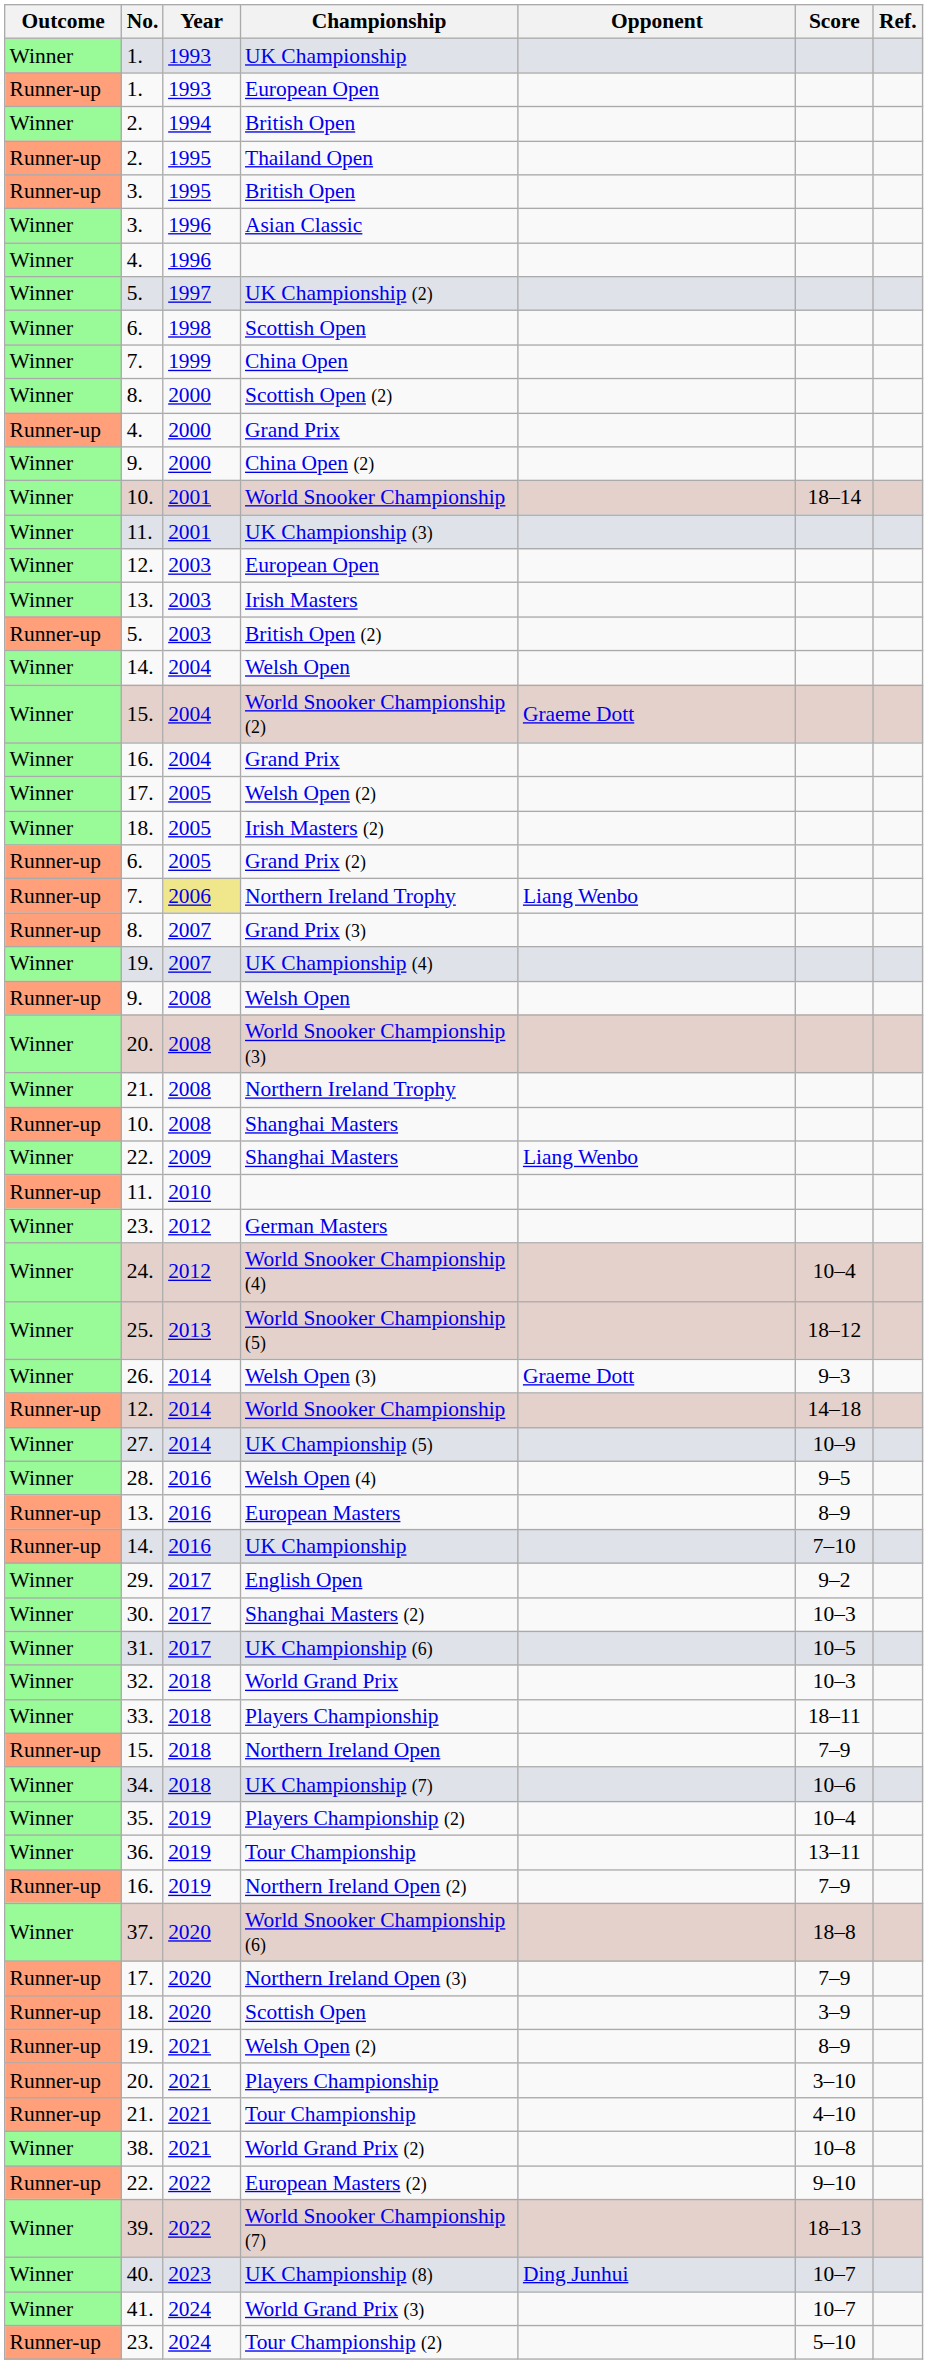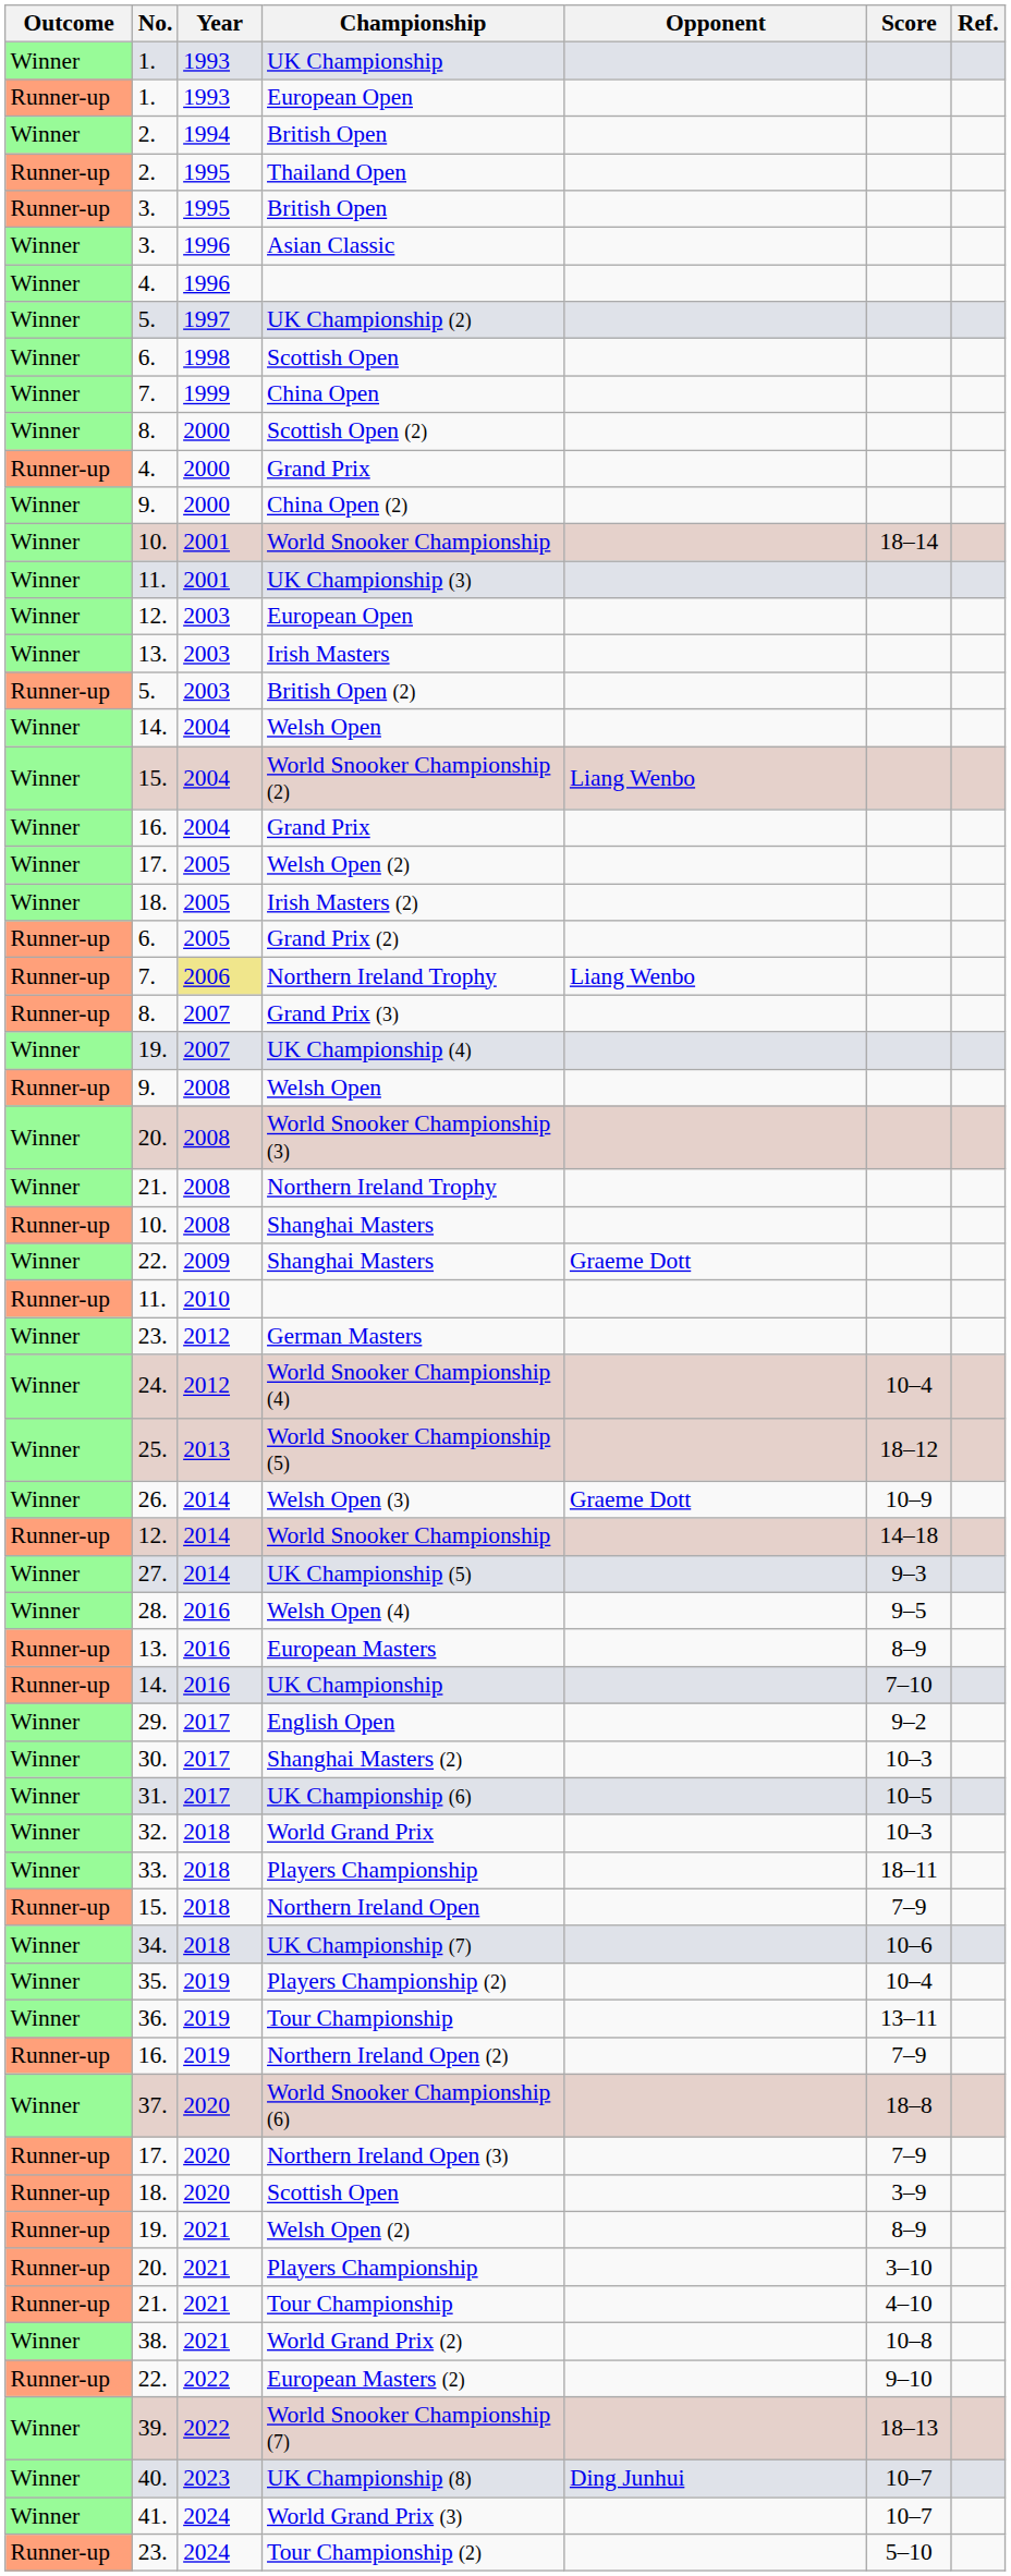World Snooker Championship (2) | Opponent: Graeme Dott -> Liang Wenbo
22. / Shanghai Masters | Opponent: Liang Wenbo -> Graeme Dott
Welsh Open (3) | Score: 9–3 -> 10–9
UK Championship (5) | Score: 10–9 -> 9–3
